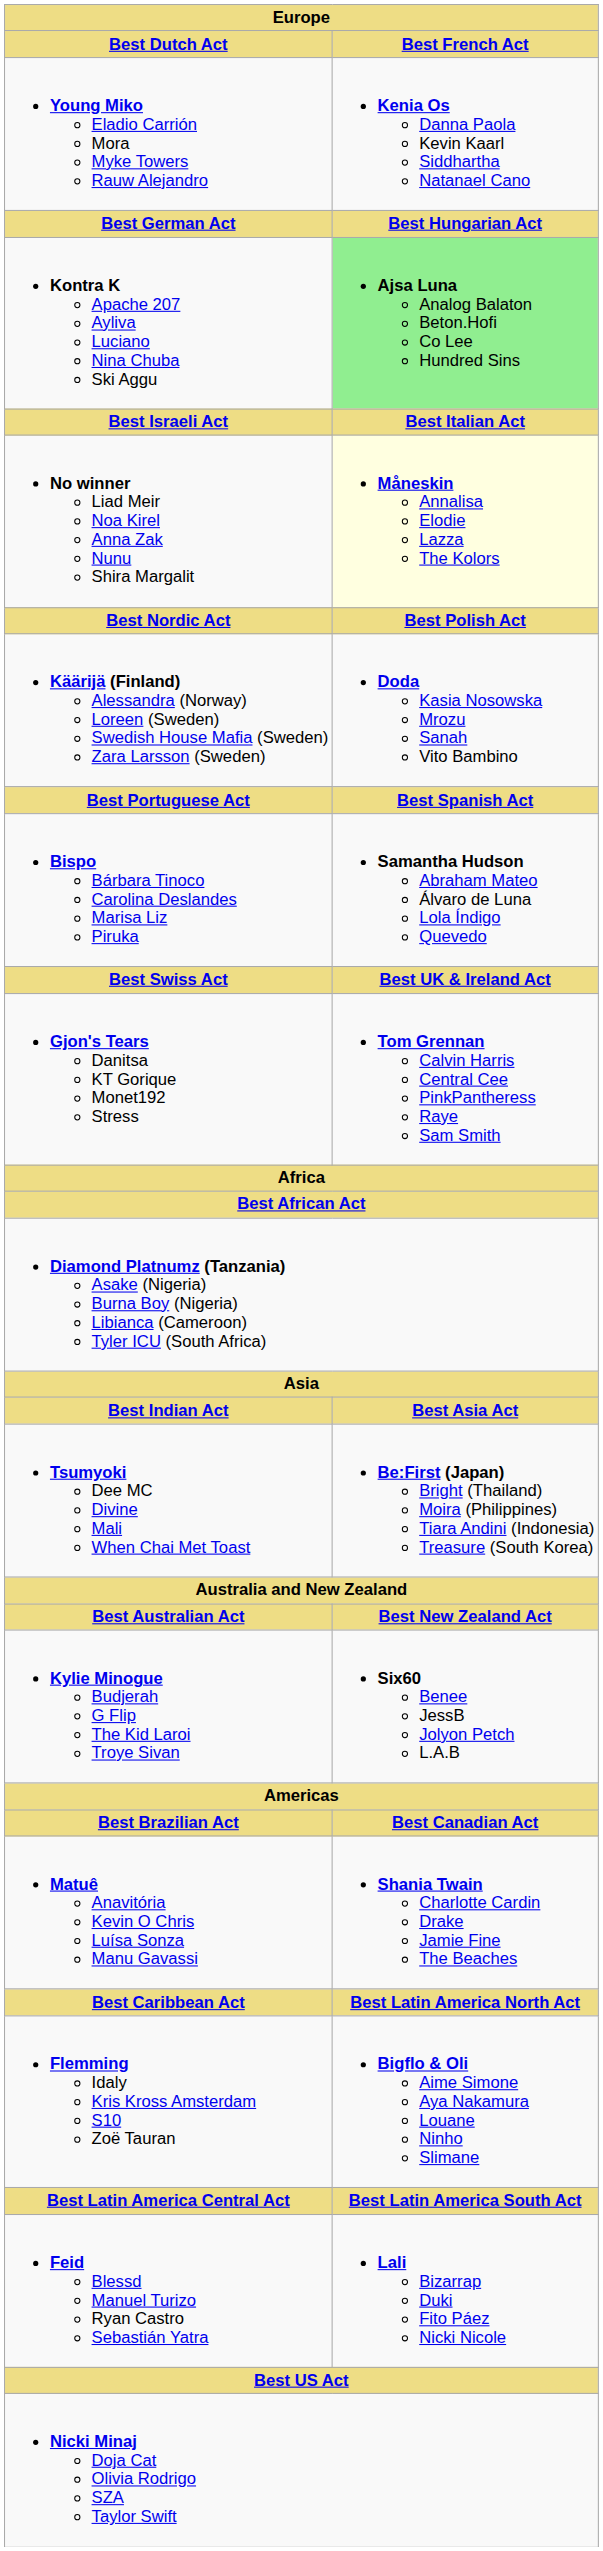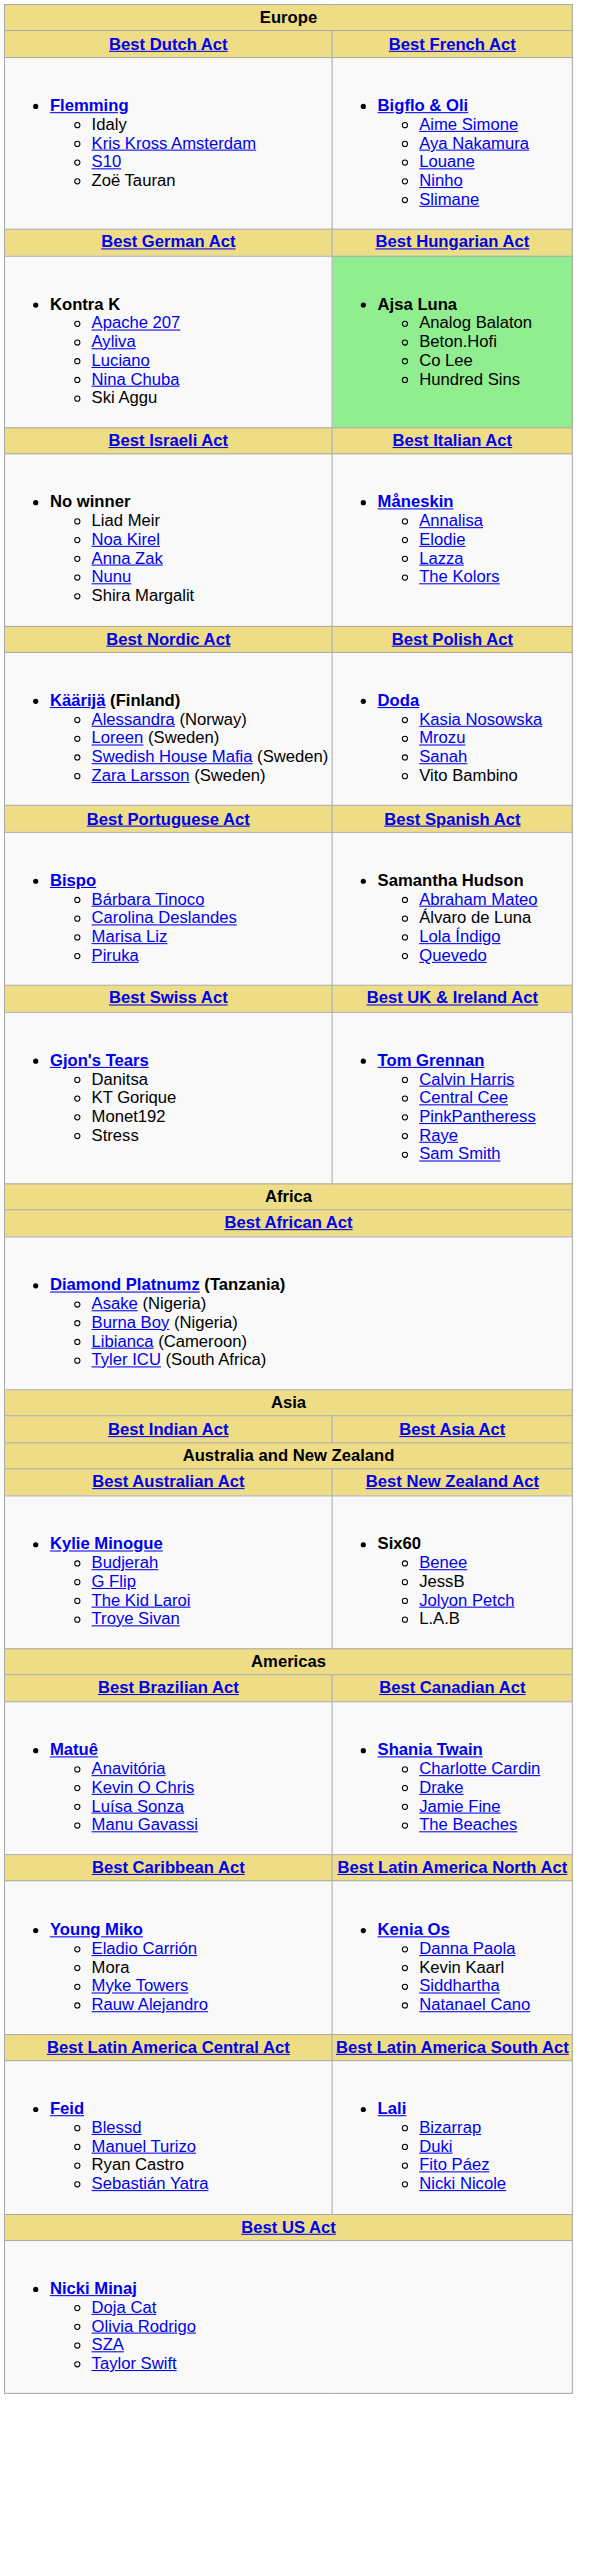rows swapped: Flemming Idaly Kris Kross Amsterdam S10 Zoë Tauran <-> Young Miko Eladio Carrión Mora Myke Towers Rauw Alejandro
No winner Liad Meir Noa Kirel Anna Zak Nunu Shira Margalit | Best French Act: lightyellow background -> no background
- row: Tsumyoki Dee MC Divine Mali When Chai Met Toast | Be:First (Japan) Bright (Thailand) Moira (Philippines) Tiara Andini (Indonesia) Treasure (South Korea)
